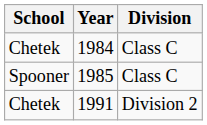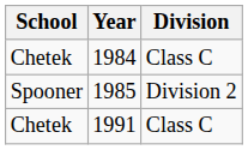1985 | Division: Class C -> Division 2
1991 | Division: Division 2 -> Class C
